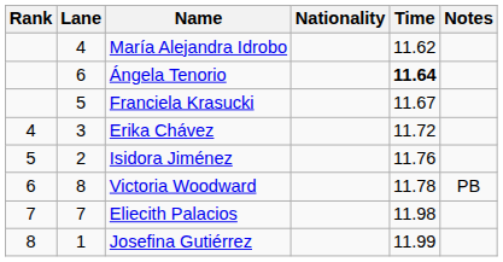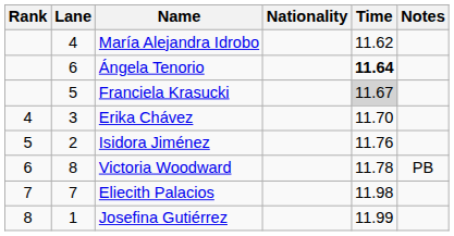Franciela Krasucki | Time: no background -> lightgrey background
Erika Chávez | Time: 11.72 -> 11.70
